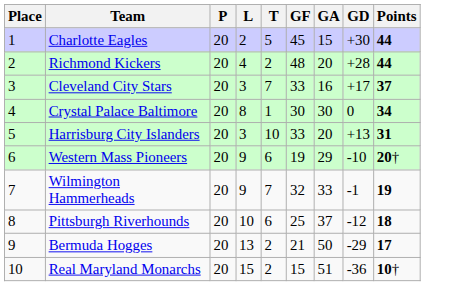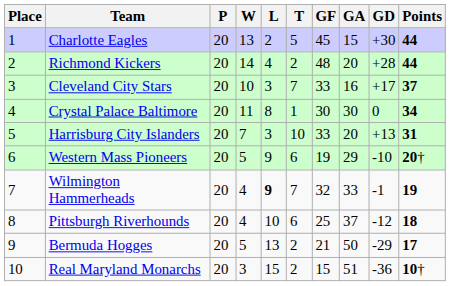+ column: W | 13 | 14 | 10 | 11 | 7 | 5 | 4 | 4 | 5 | 3
Wilmington Hammerheads | L: normal -> bold
